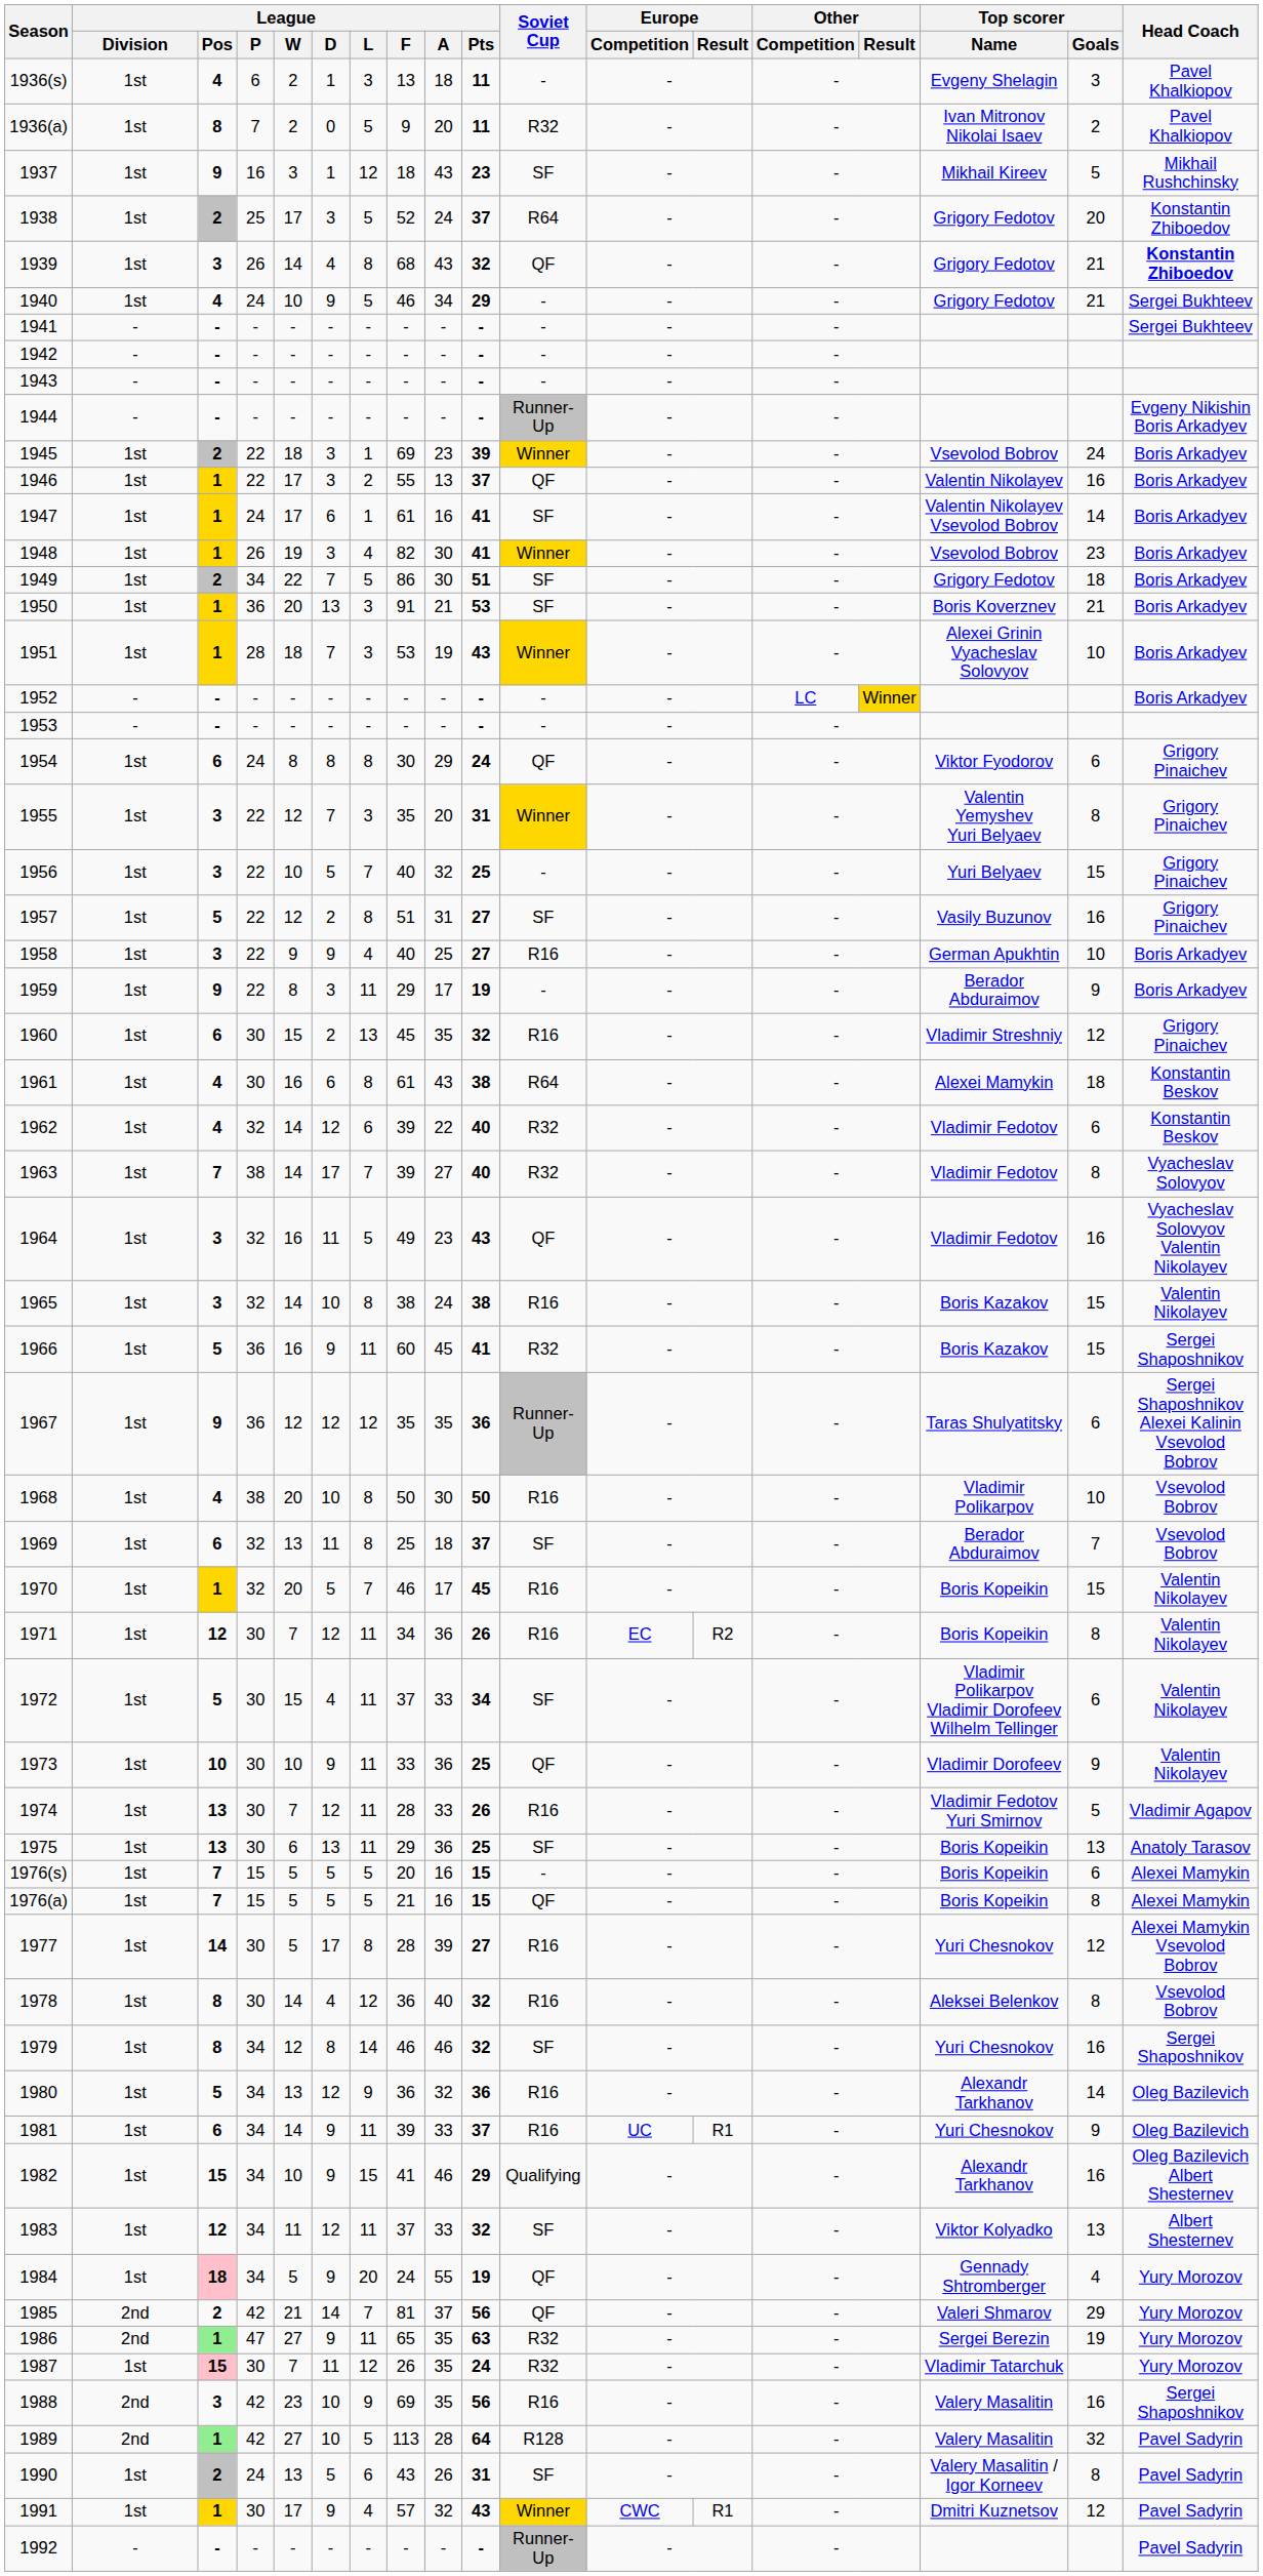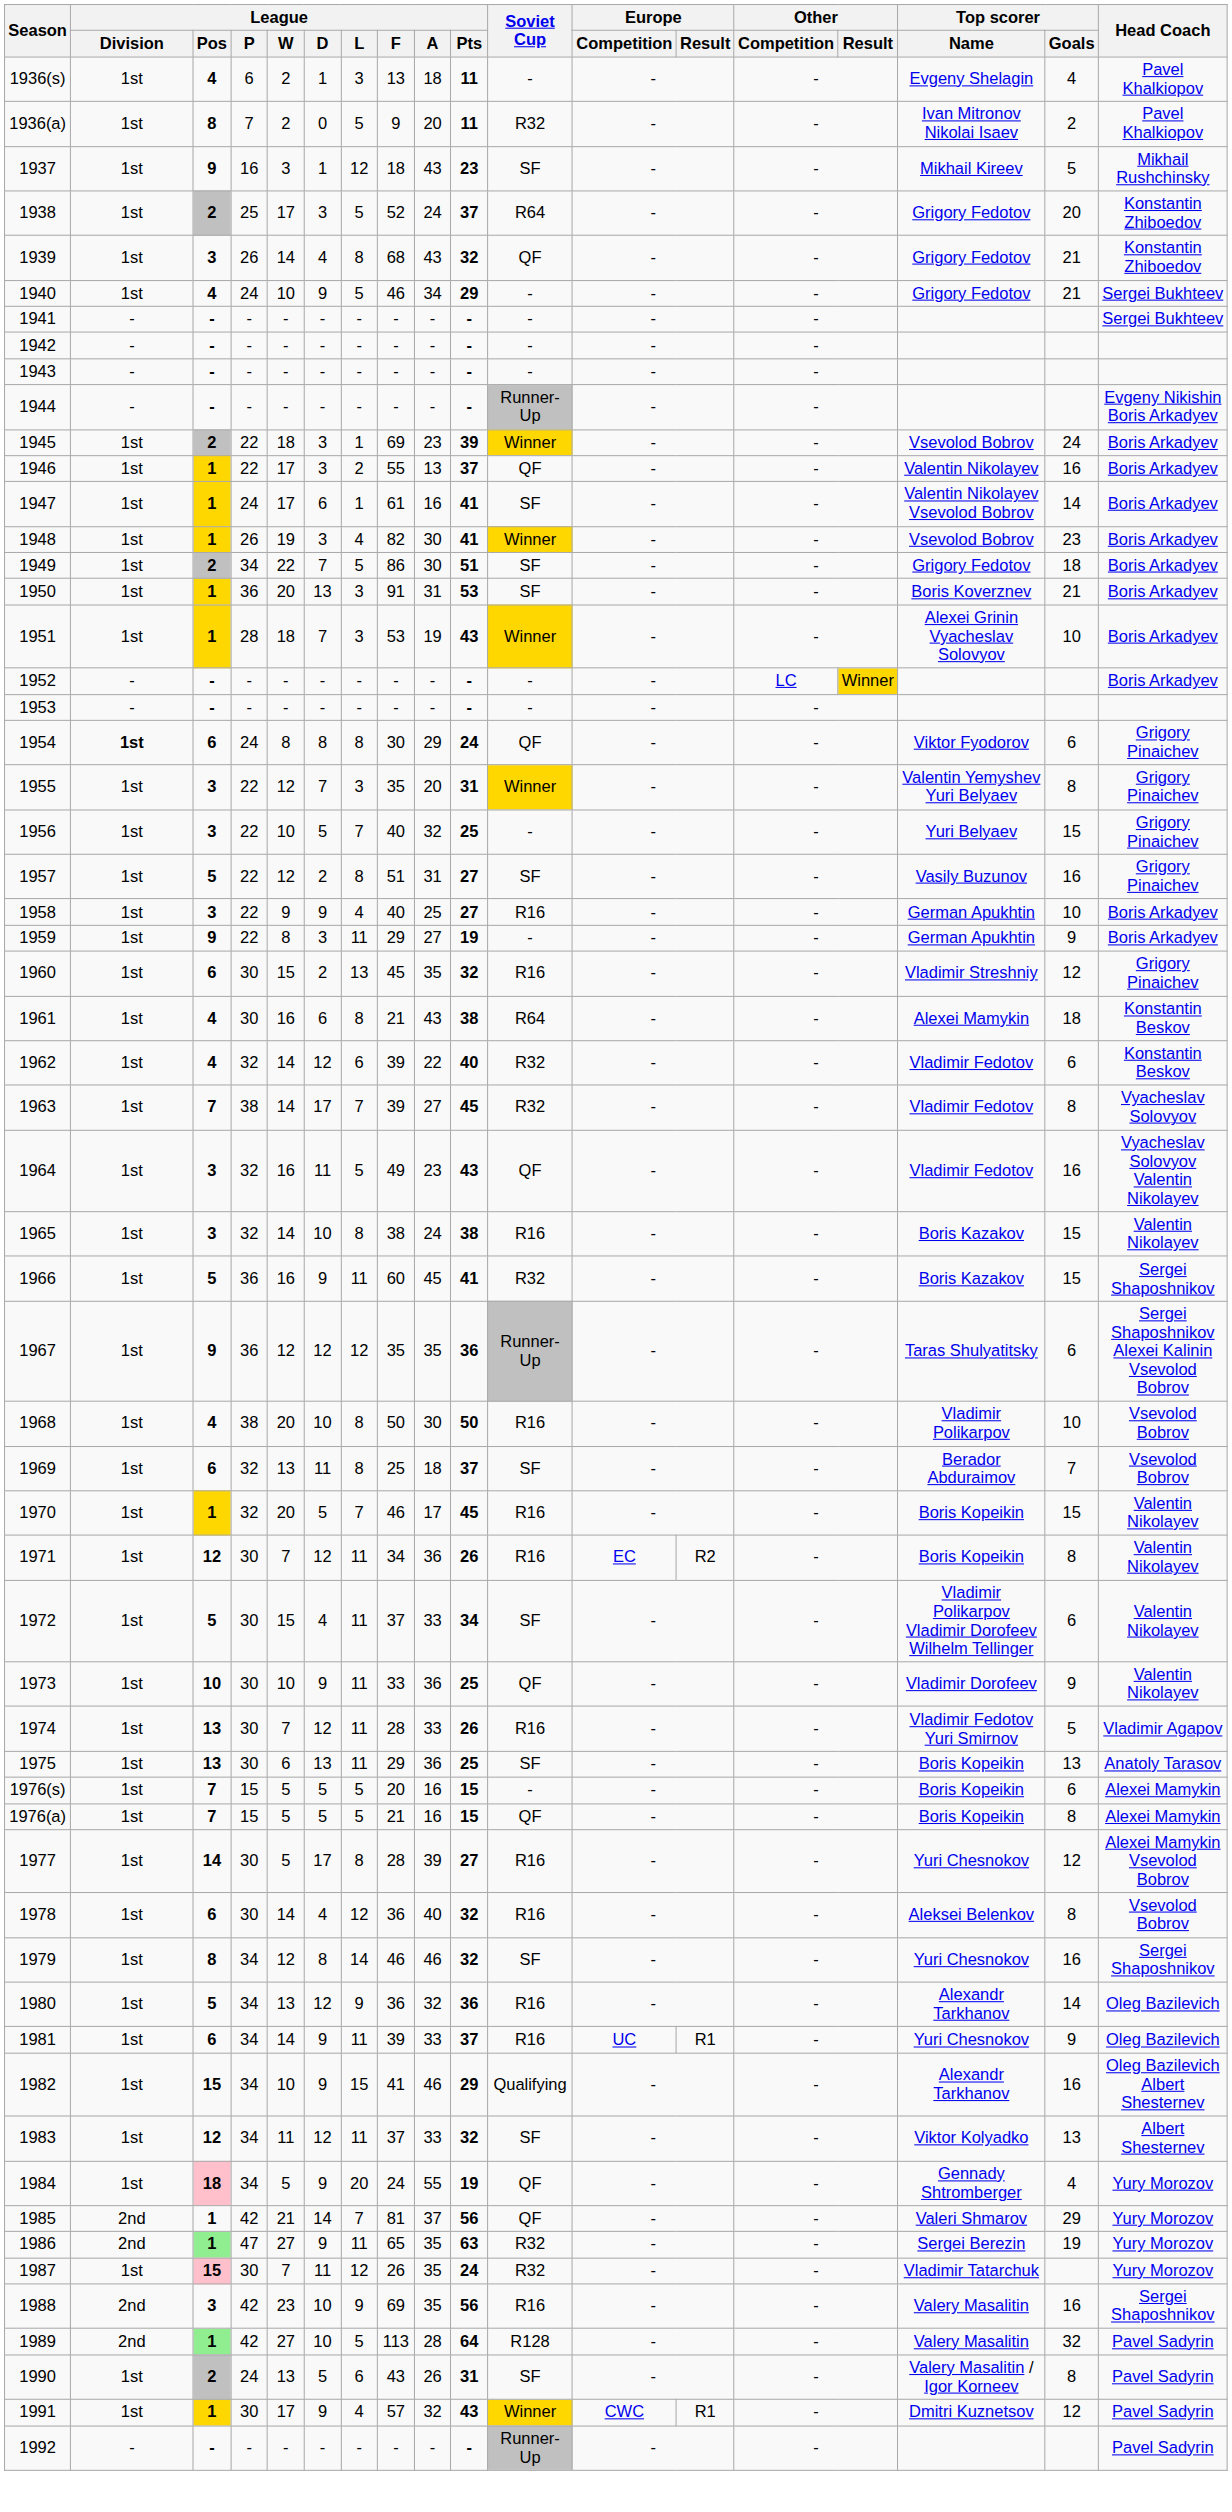1936(s) | Top scorer / Goals: 3 -> 4
1939 | Head Coach: bold -> normal
1950 | League / A: 21 -> 31
1954 | League / Division: normal -> bold
1959 | League / A: 17 -> 27
1959 | Top scorer / Name: Berador Abduraimov -> German Apukhtin
1961 | League / F: 61 -> 21
1963 | League / Pts: 40 -> 45
1978 | League / Pos: 8 -> 6
1985 | League / Pos: 2 -> 1
